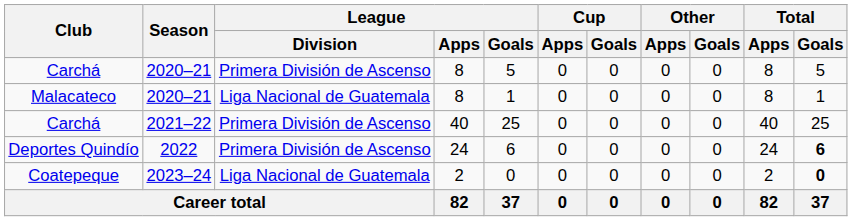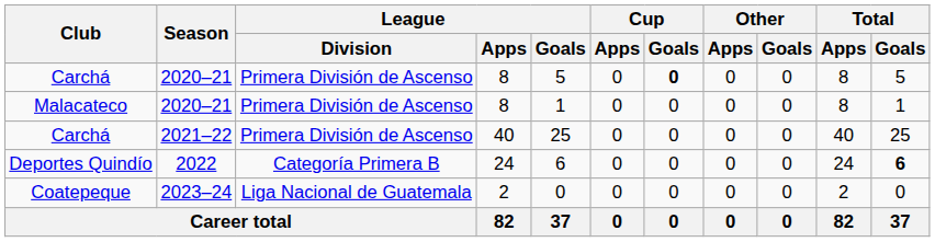Carchá / 2020–21 | Cup / Goals: normal -> bold
Malacateco | League / Division: Liga Nacional de Guatemala -> Primera División de Ascenso
Deportes Quindío | League / Division: Primera División de Ascenso -> Categoría Primera B
Coatepeque | Total / Goals: bold -> normal
